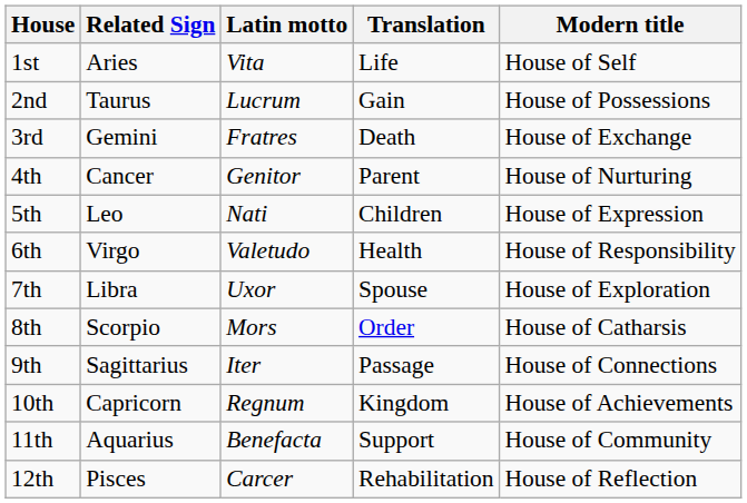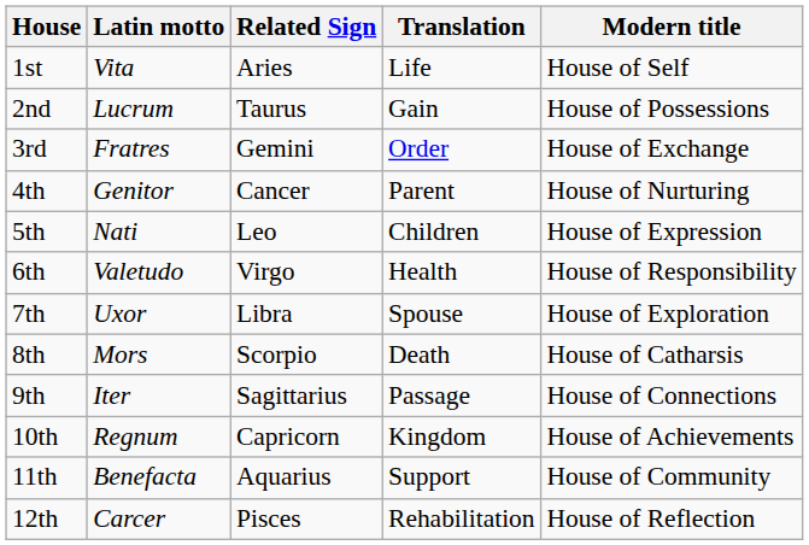columns swapped: Related Sign <-> Latin motto
3rd | Translation: Death -> Order
8th | Translation: Order -> Death
